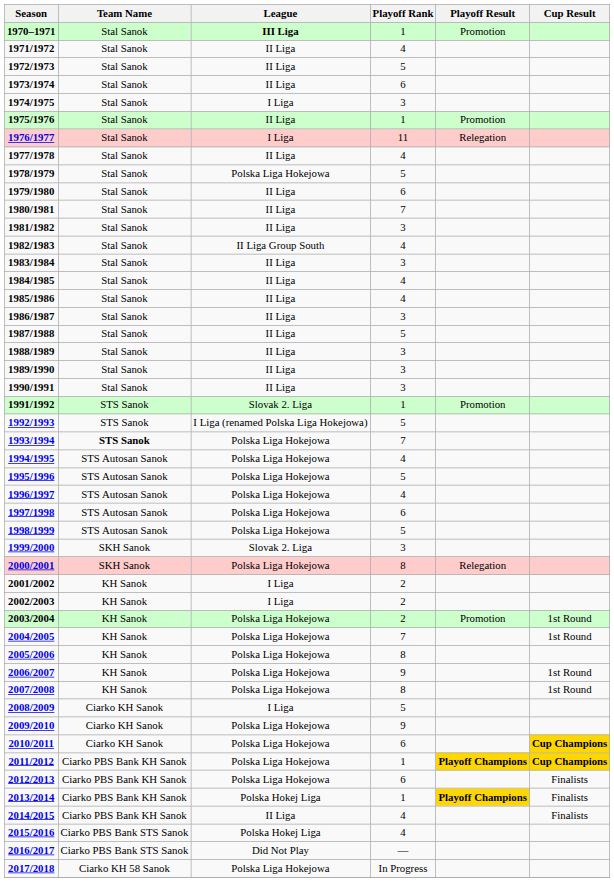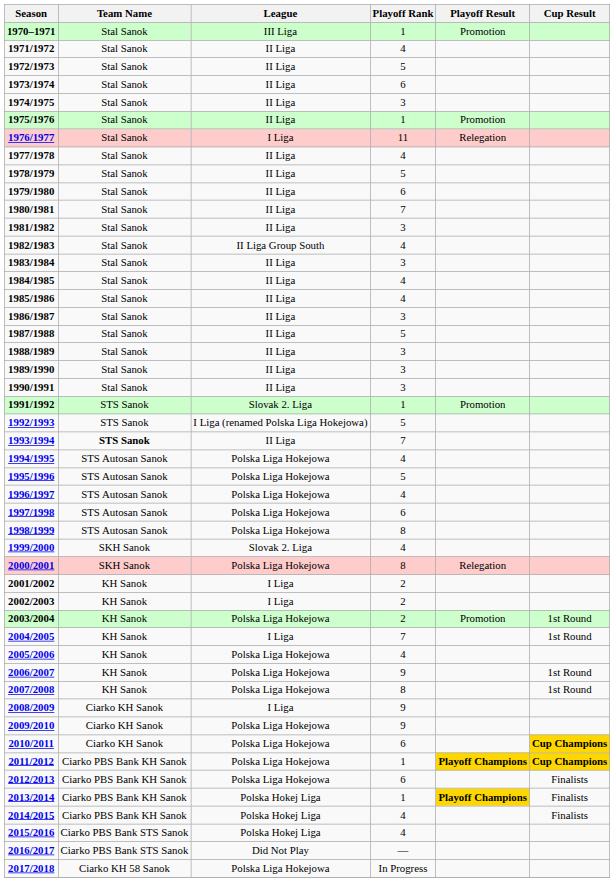1970–1971 | League: bold -> normal
1974/1975 | League: I Liga -> II Liga
1978/1979 | League: Polska Liga Hokejowa -> II Liga
1993/1994 | League: Polska Liga Hokejowa -> II Liga
1998/1999 | Playoff Rank: 5 -> 8
1999/2000 | Playoff Rank: 3 -> 4
2004/2005 | League: Polska Liga Hokejowa -> I Liga
2005/2006 | Playoff Rank: 8 -> 4
2008/2009 | Playoff Rank: 5 -> 9
2014/2015 | League: II Liga -> Polska Hokej Liga
